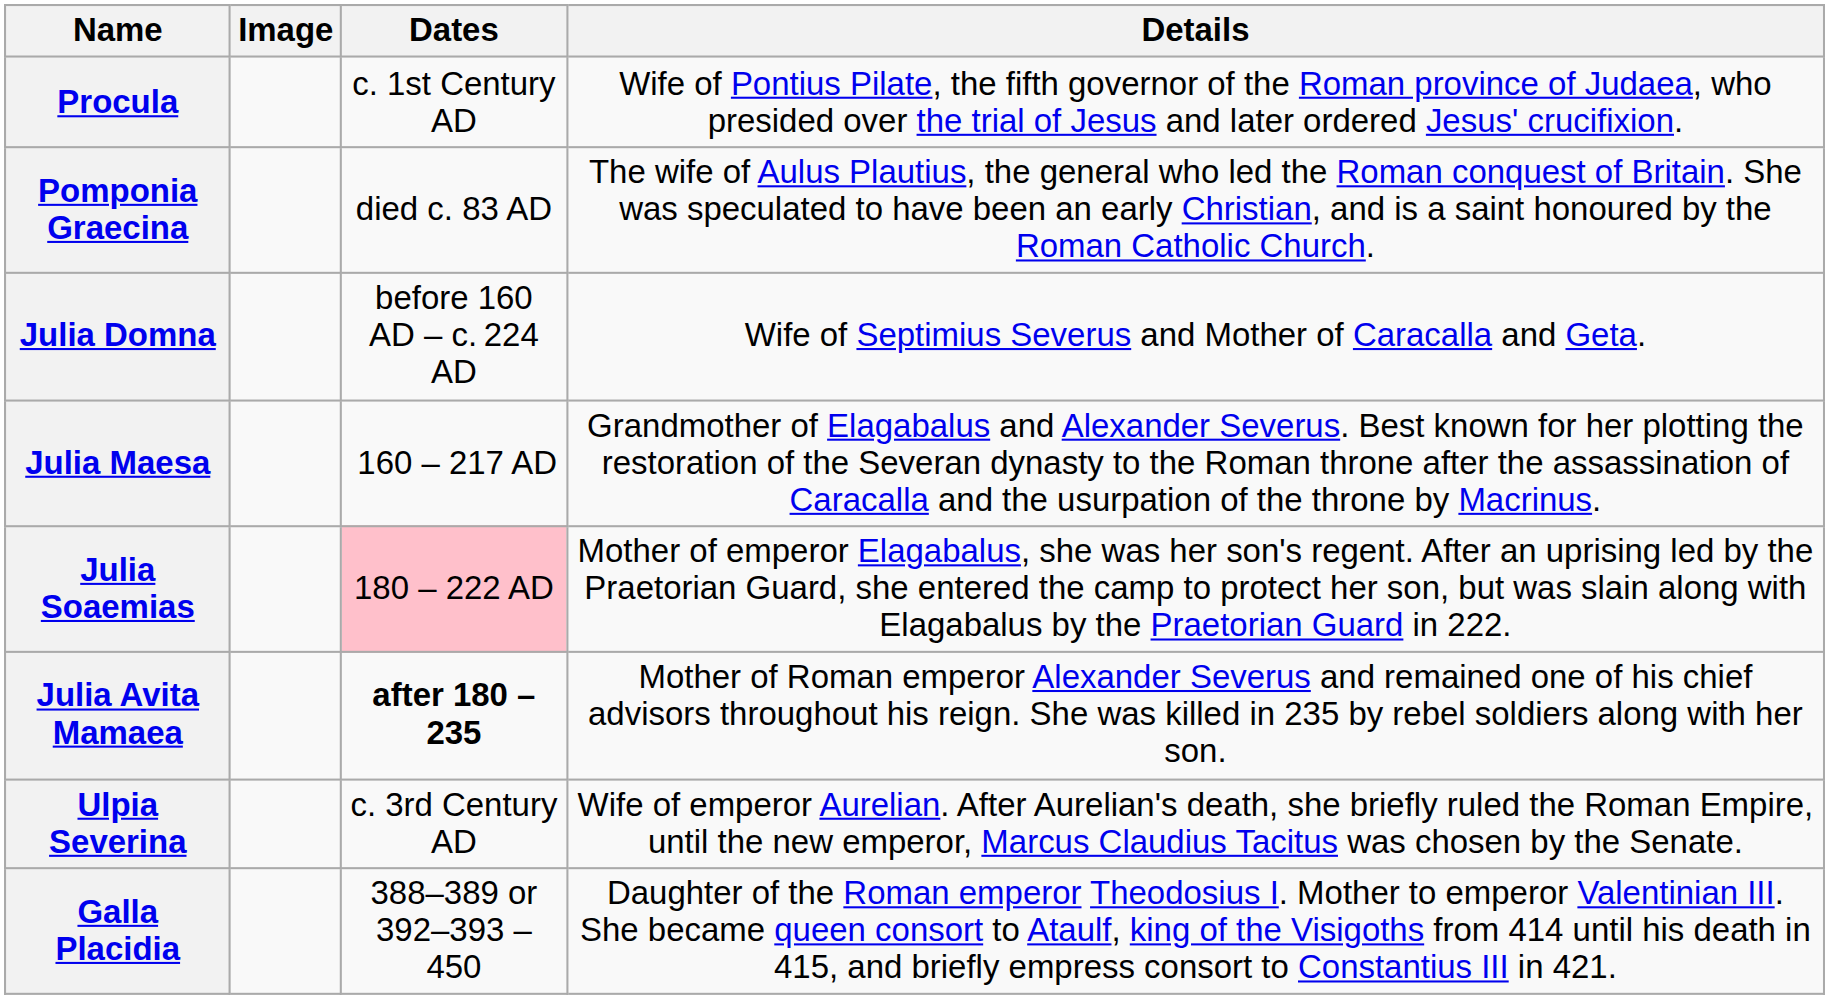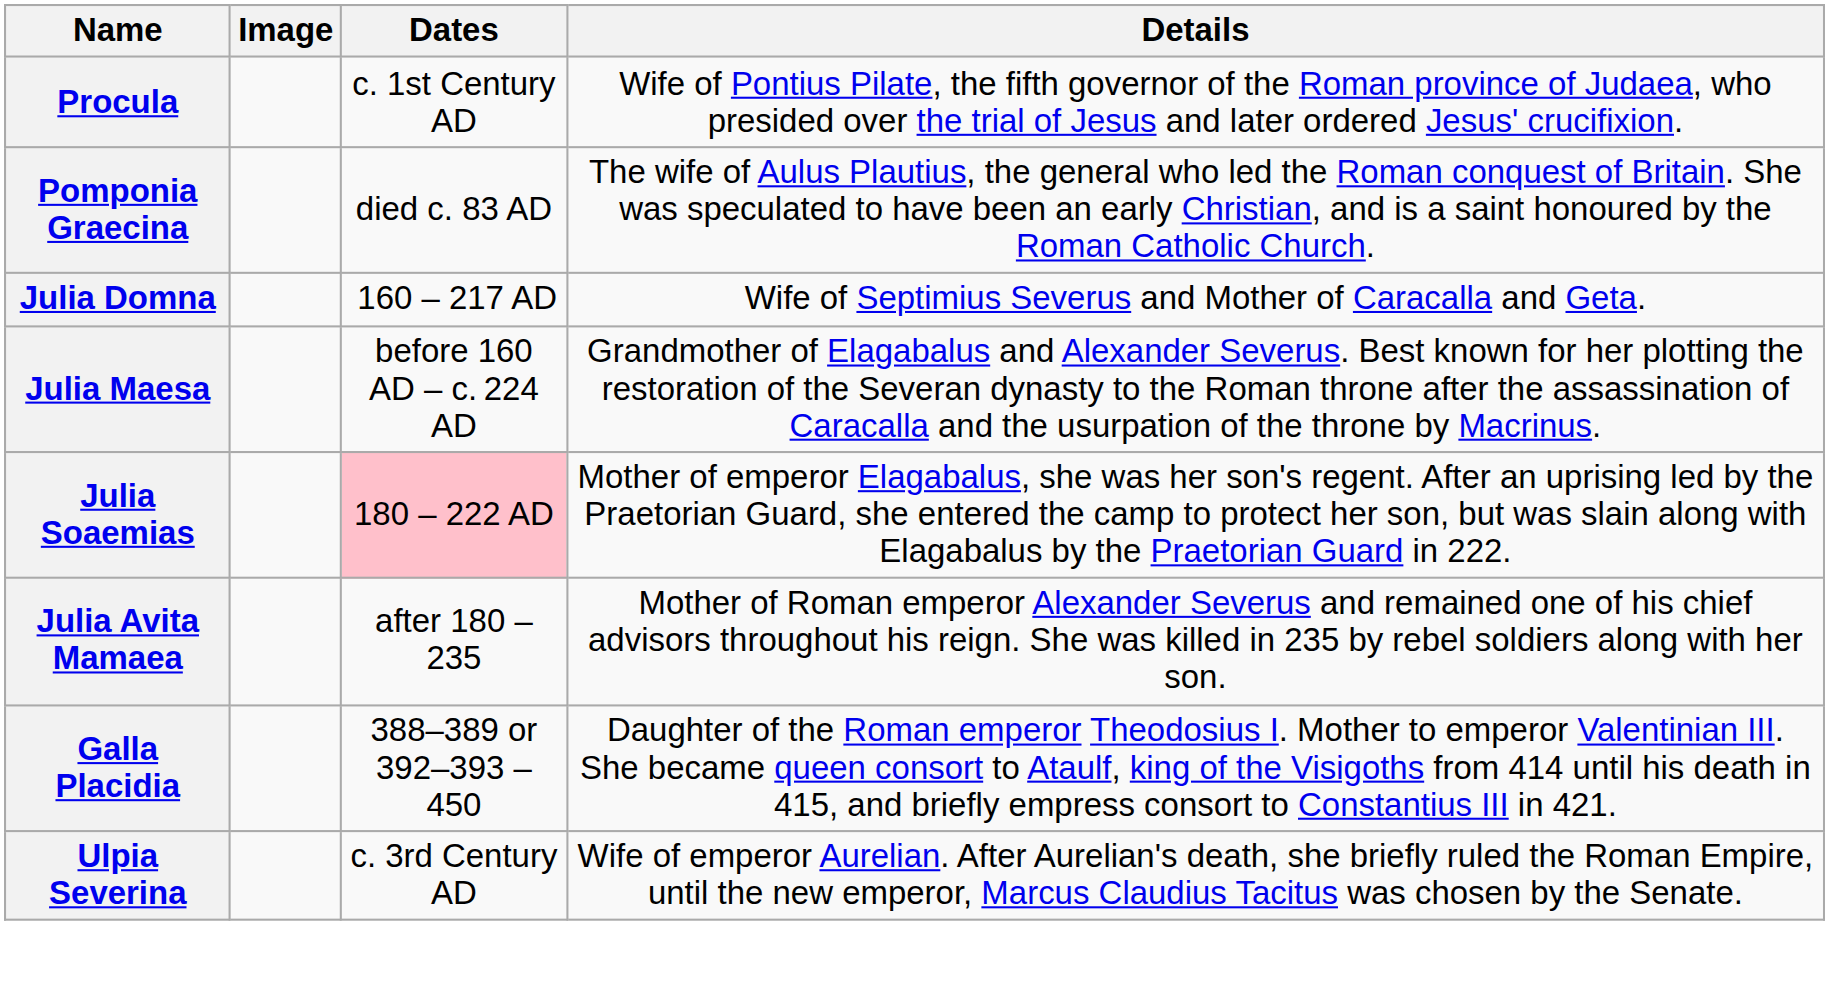Julia Domna | Dates: before 160 AD – c. 224 AD -> 160 – 217 AD
Julia Maesa | Dates: 160 – 217 AD -> before 160 AD – c. 224 AD
Julia Avita Mamaea | Dates: bold -> normal
rows swapped: Ulpia Severina <-> Galla Placidia
